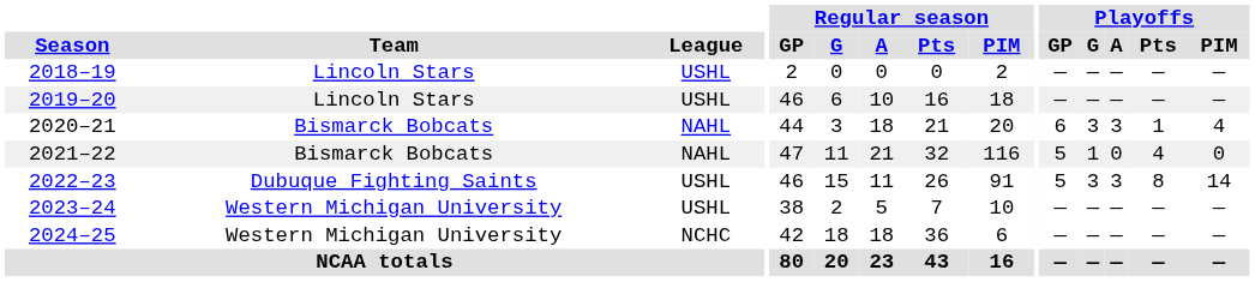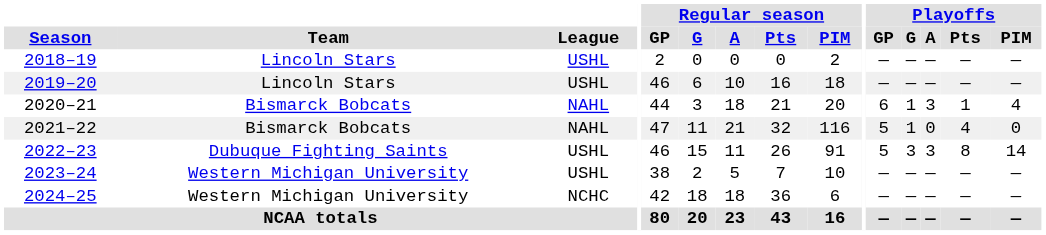2020–21 | Playoffs / G: 3 -> 1
